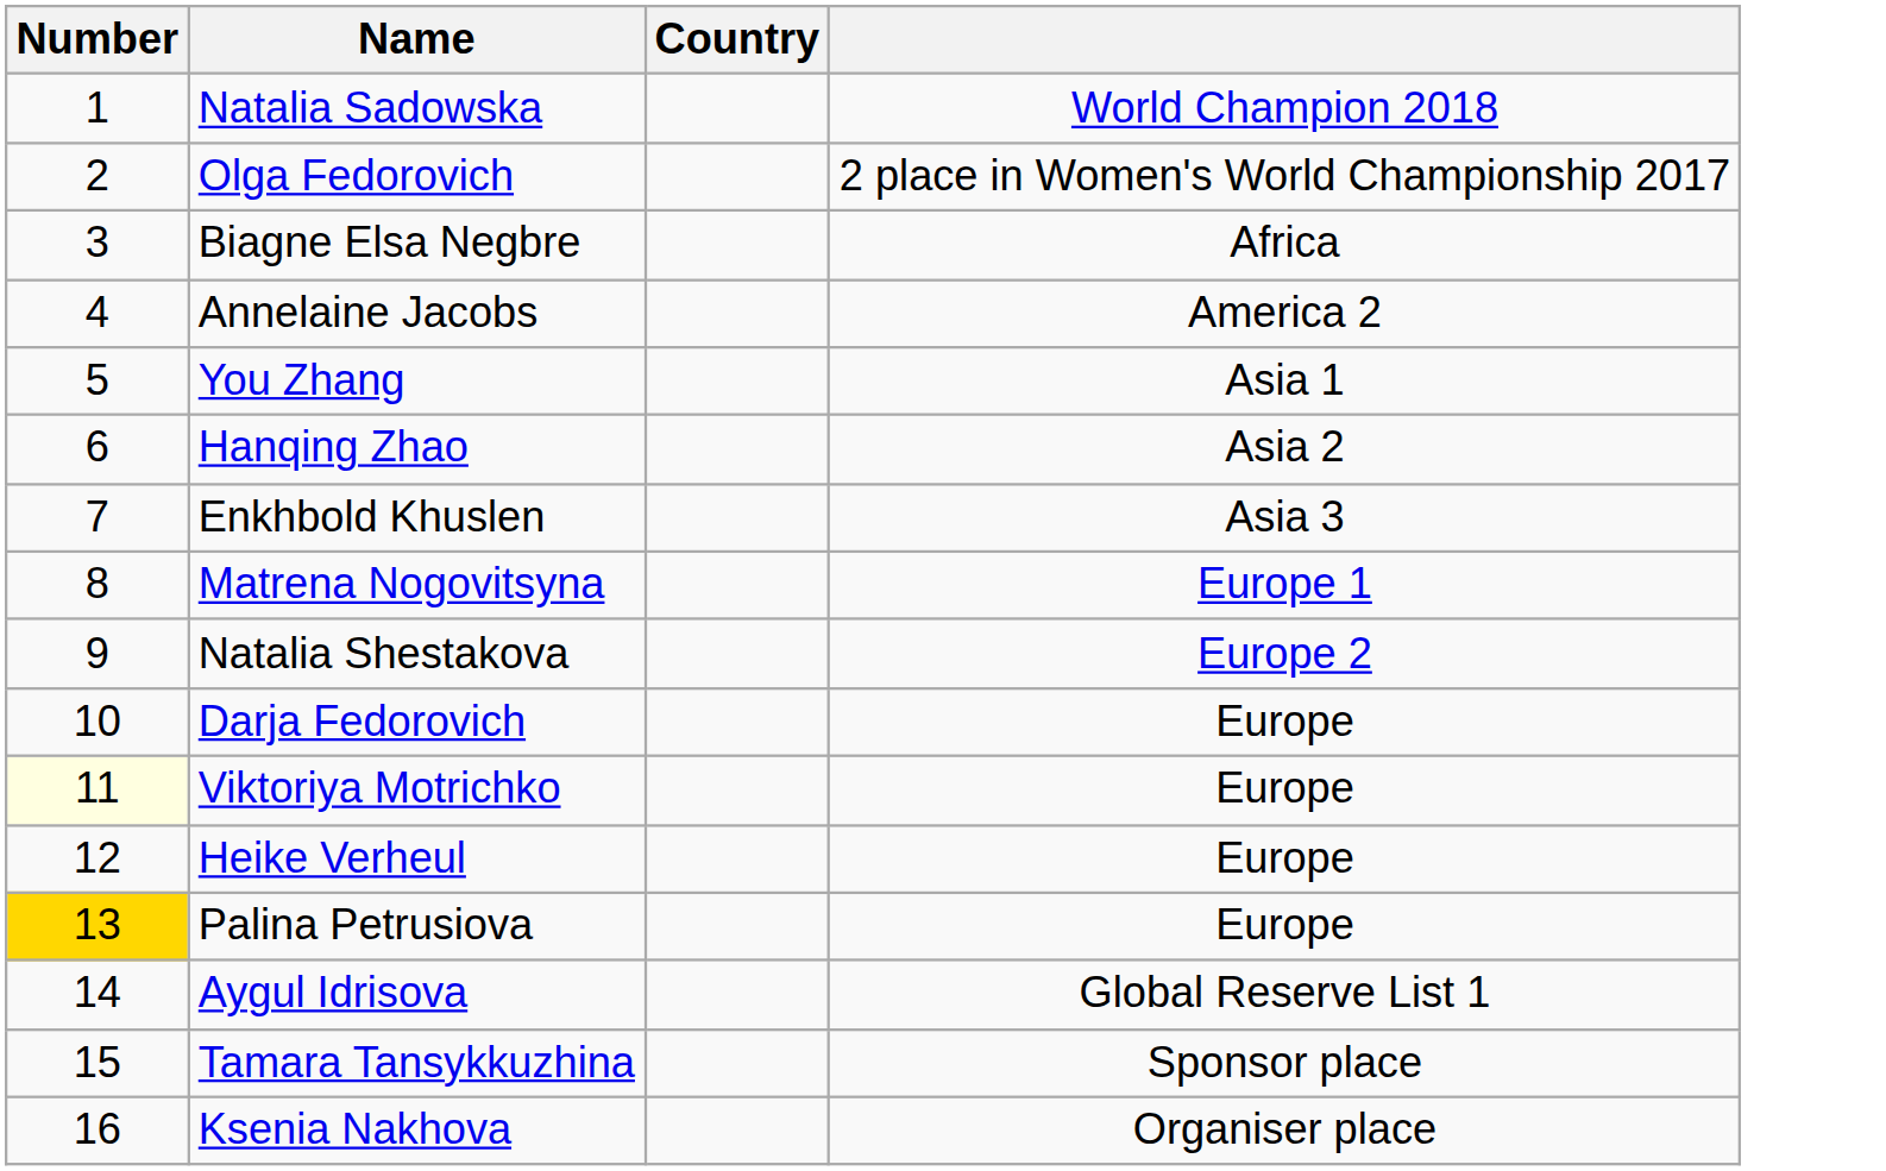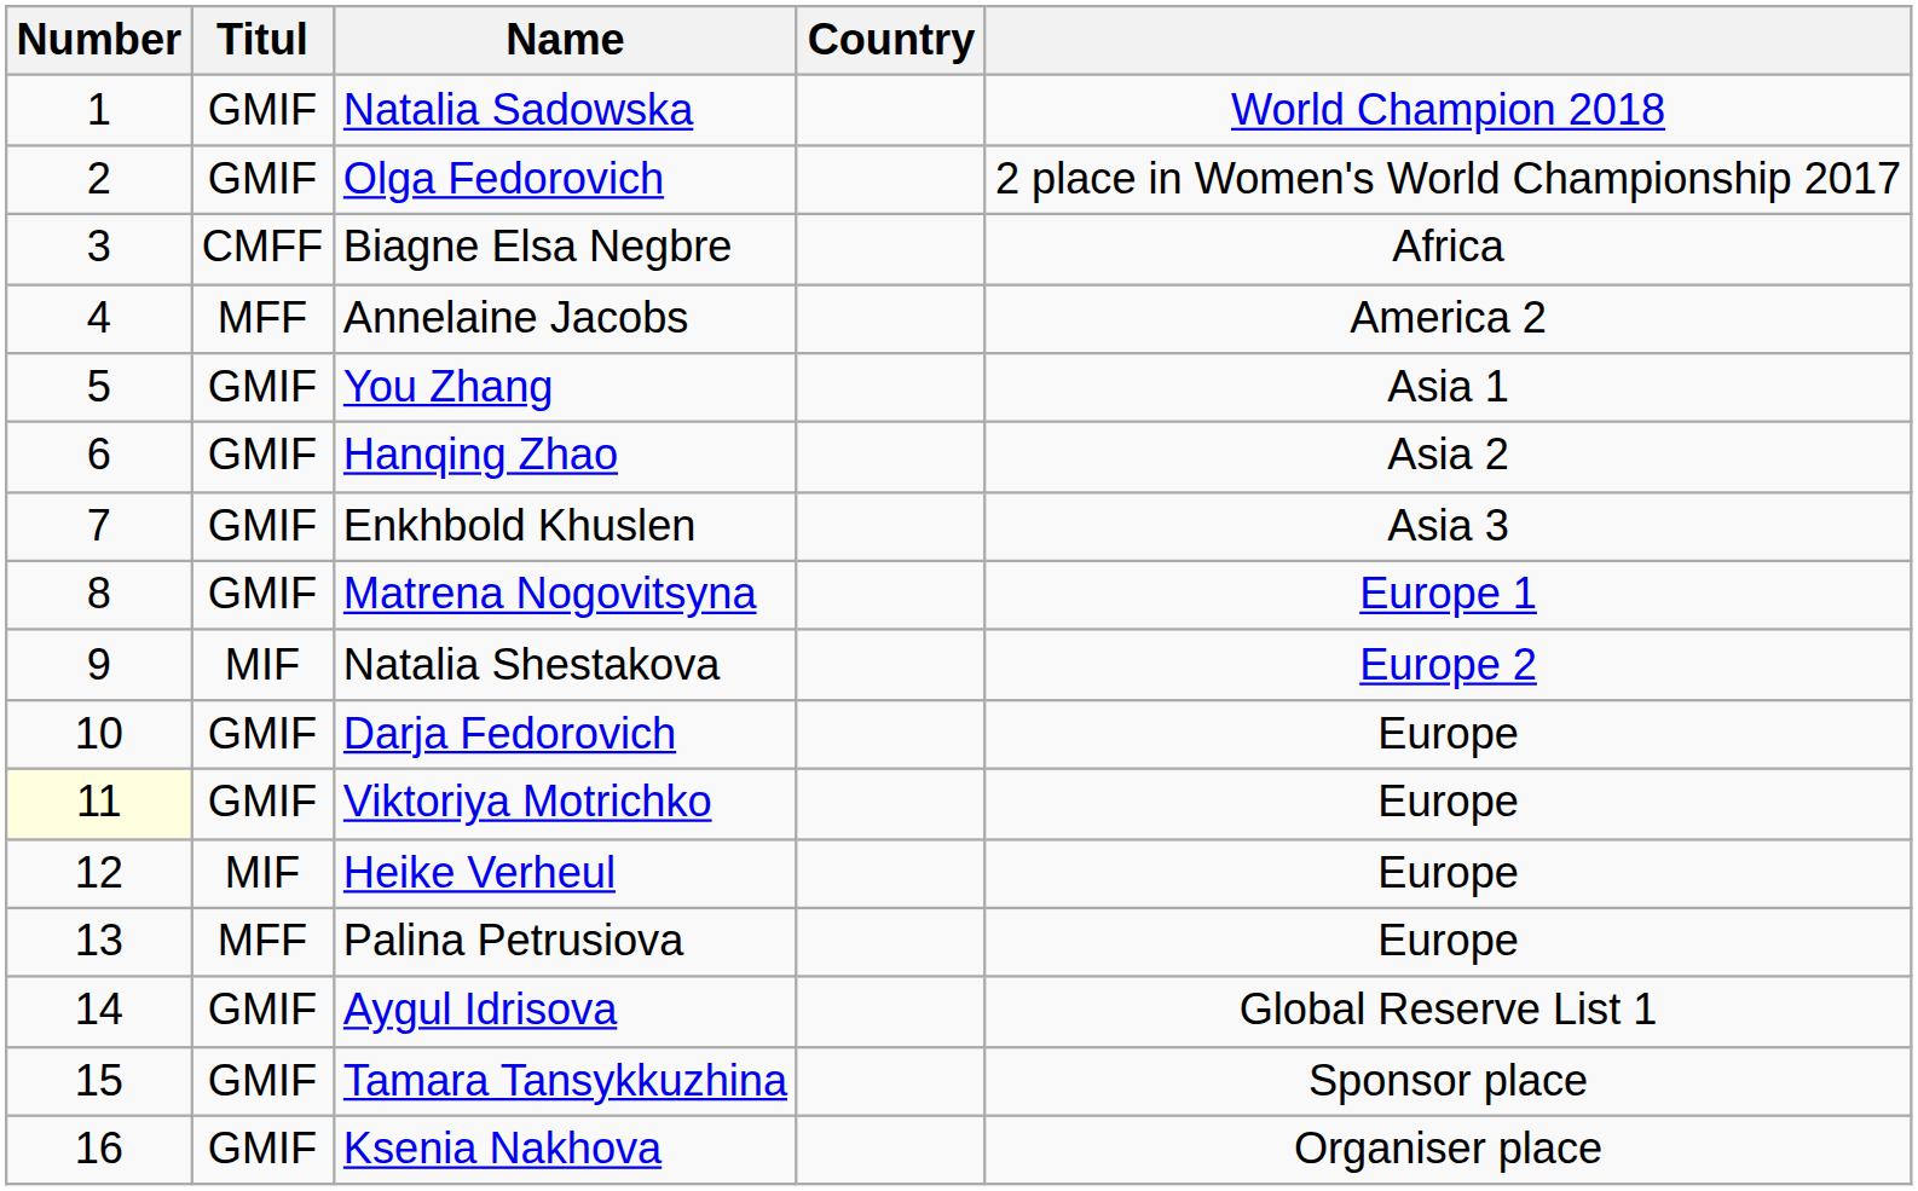+ column: Titul | GMIF | GMIF | CMFF | MFF | GMIF | GMIF | GMIF | GMIF | MIF | GMIF | GMIF | MIF | MFF | GMIF | GMIF | GMIF
Palina Petrusiova | Number: gold background -> no background
